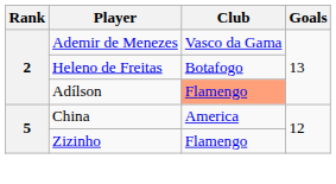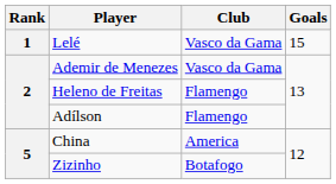+ row: 1 | Lelé | Vasco da Gama | 15
Heleno de Freitas | Club: Botafogo -> Flamengo
Adílson | Club: lightsalmon background -> no background
Zizinho | Club: Flamengo -> Botafogo
